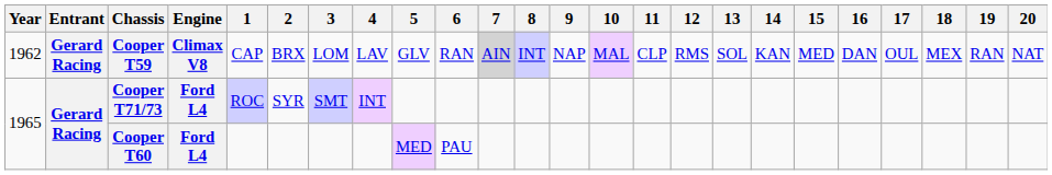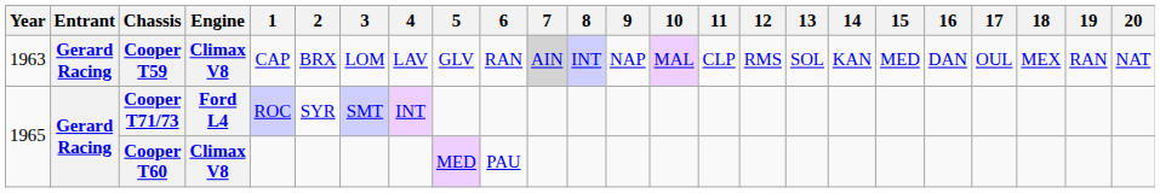Cooper T59 | Year: 1962 -> 1963
Cooper T60 | Engine: Ford L4 -> Climax V8
